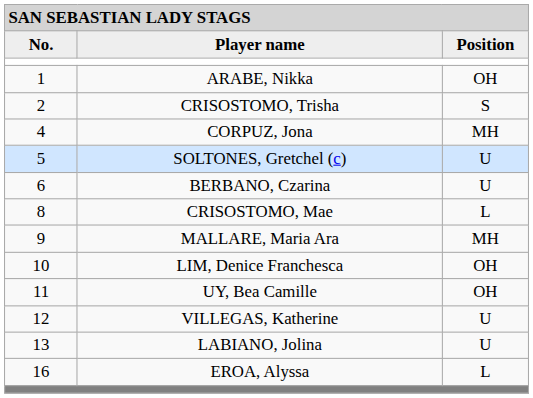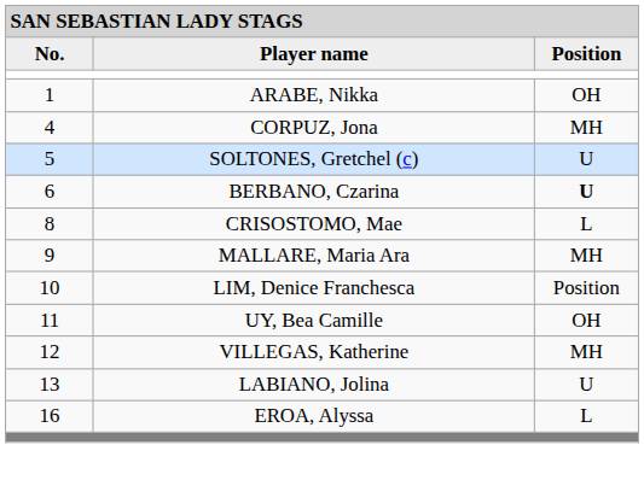- row: 2 | CRISOSTOMO, Trisha | S
BERBANO, Czarina | column 3: normal -> bold
LIM, Denice Franchesca | column 3: OH -> Position
VILLEGAS, Katherine | column 3: U -> MH
